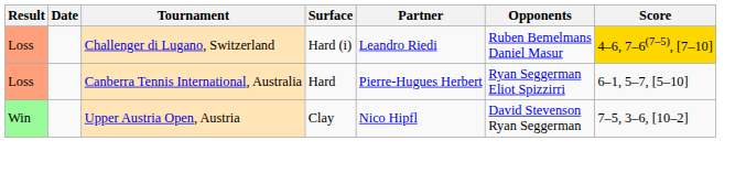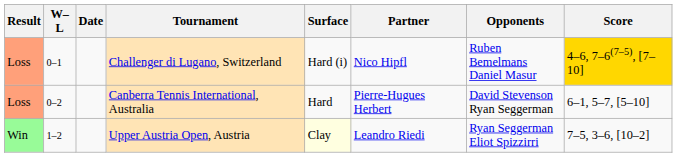+ column: W–L | 0–1 | 0–2 | 1–2
Challenger di Lugano, Switzerland | Partner: Leandro Riedi -> Nico Hipfl
Canberra Tennis International, Australia | Opponents: Ryan Seggerman Eliot Spizzirri -> David Stevenson Ryan Seggerman
Upper Austria Open, Austria | Surface: no background -> lightyellow background
Upper Austria Open, Austria | Partner: Nico Hipfl -> Leandro Riedi
Upper Austria Open, Austria | Opponents: David Stevenson Ryan Seggerman -> Ryan Seggerman Eliot Spizzirri
